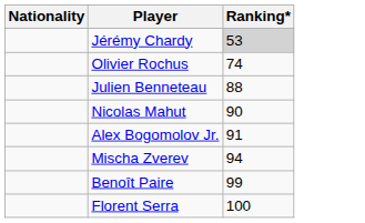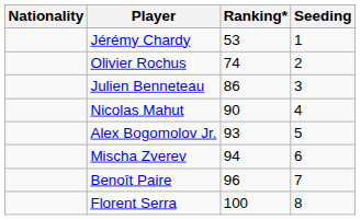+ column: Seeding | 1 | 2 | 3 | 4 | 5 | 6 | 7 | 8
Jérémy Chardy | Ranking*: lightgrey background -> no background
Julien Benneteau | Ranking*: 88 -> 86
Alex Bogomolov Jr. | Ranking*: 91 -> 93
Benoît Paire | Ranking*: 99 -> 96
